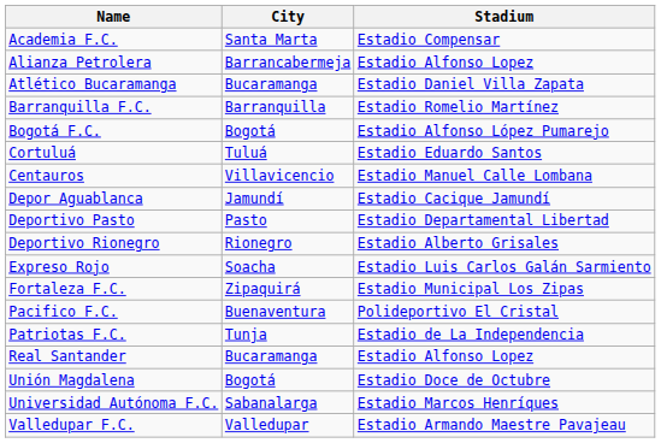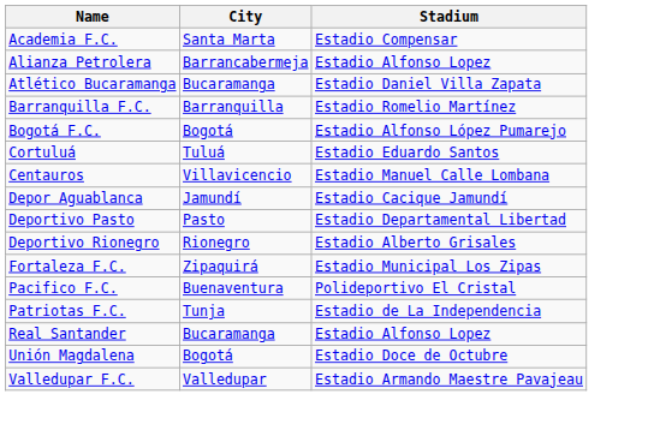- row: Expreso Rojo | Soacha | Estadio Luis Carlos Galán Sarmiento
- row: Universidad Autónoma F.C. | Sabanalarga | Estadio Marcos Henríques
